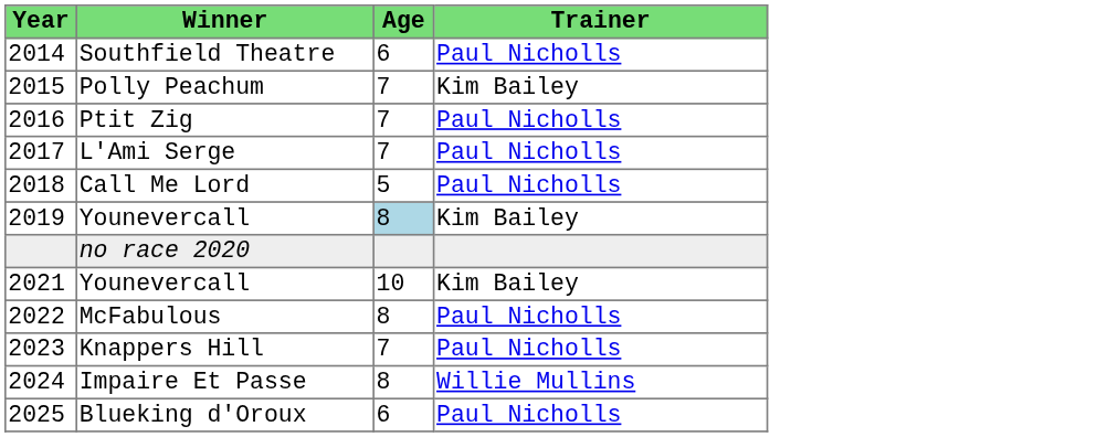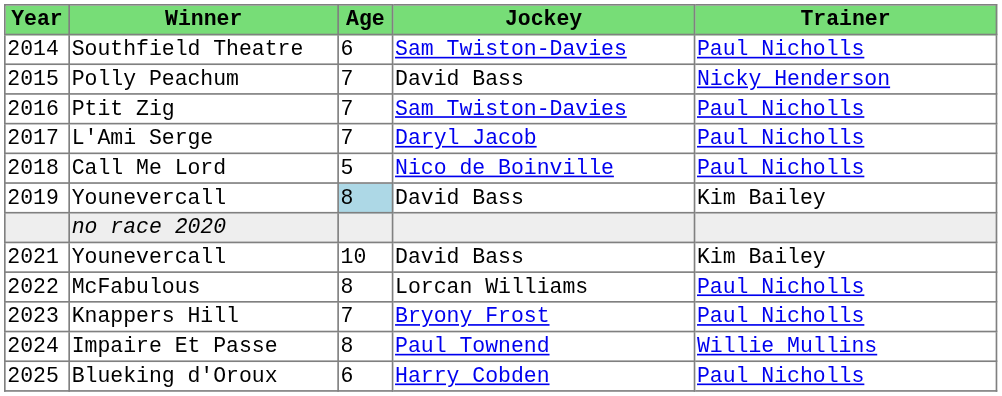+ column: Jockey | Sam Twiston-Davies | David Bass | Sam Twiston-Davies | Daryl Jacob | Nico de Boinville | David Bass | David Bass | Lorcan Williams | Bryony Frost | Paul Townend | Harry Cobden
Polly Peachum | Trainer: Kim Bailey -> Nicky Henderson
